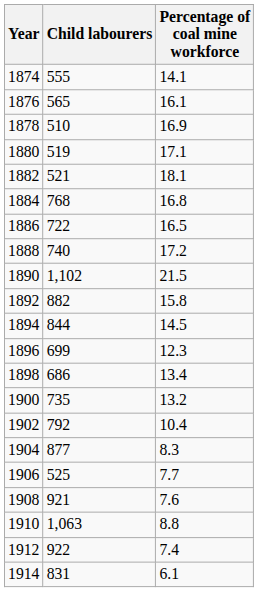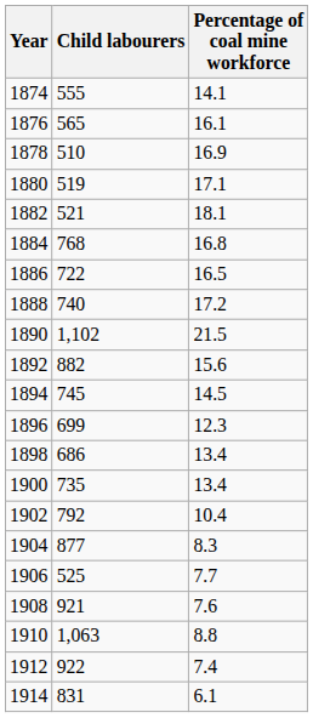1892 | Percentage of coal mine workforce: 15.8 -> 15.6
1894 | Child labourers: 844 -> 745
1900 | Percentage of coal mine workforce: 13.2 -> 13.4
